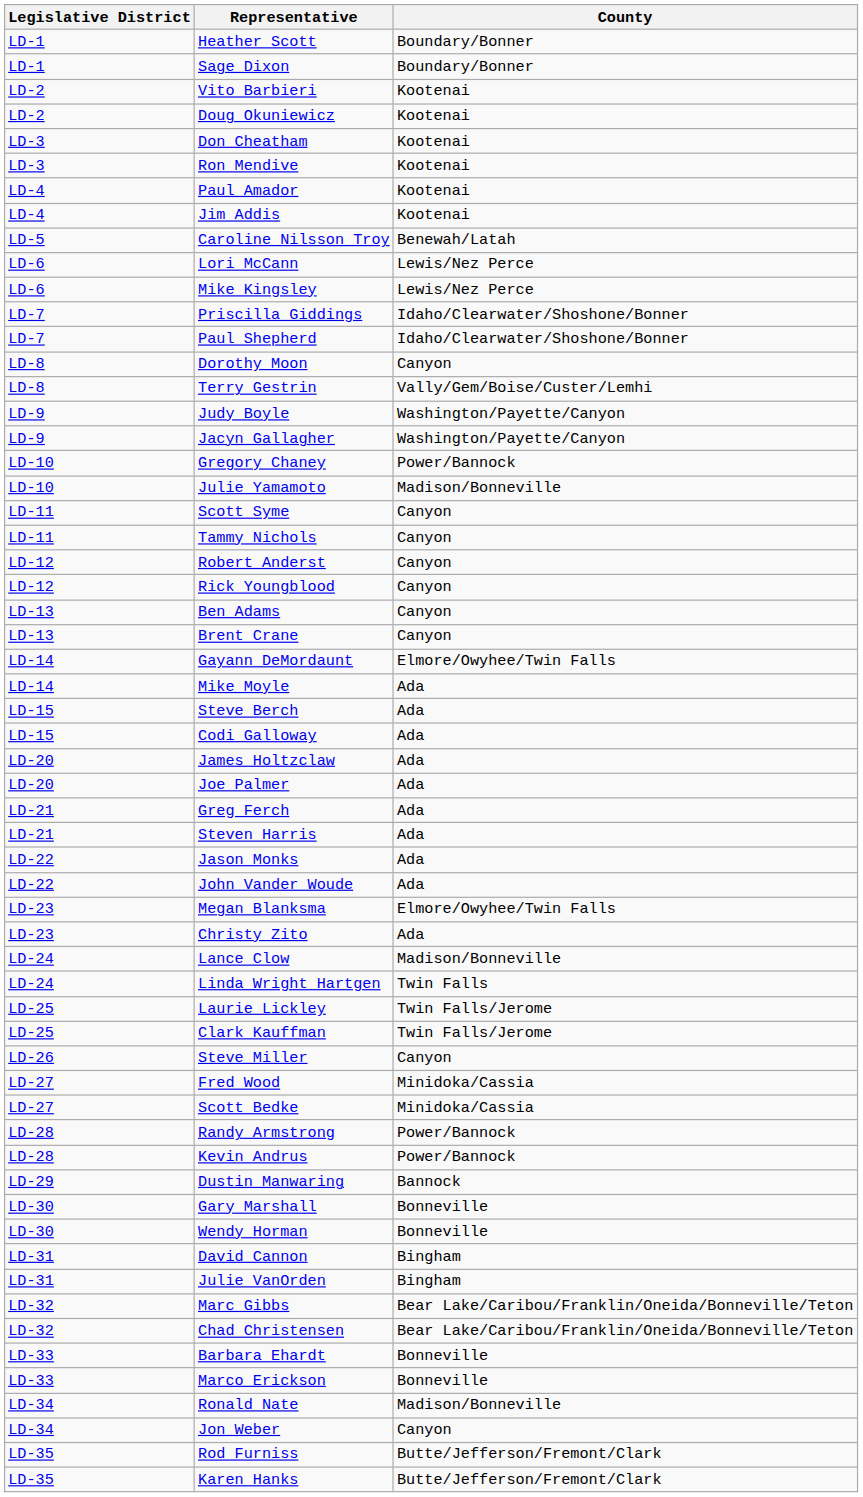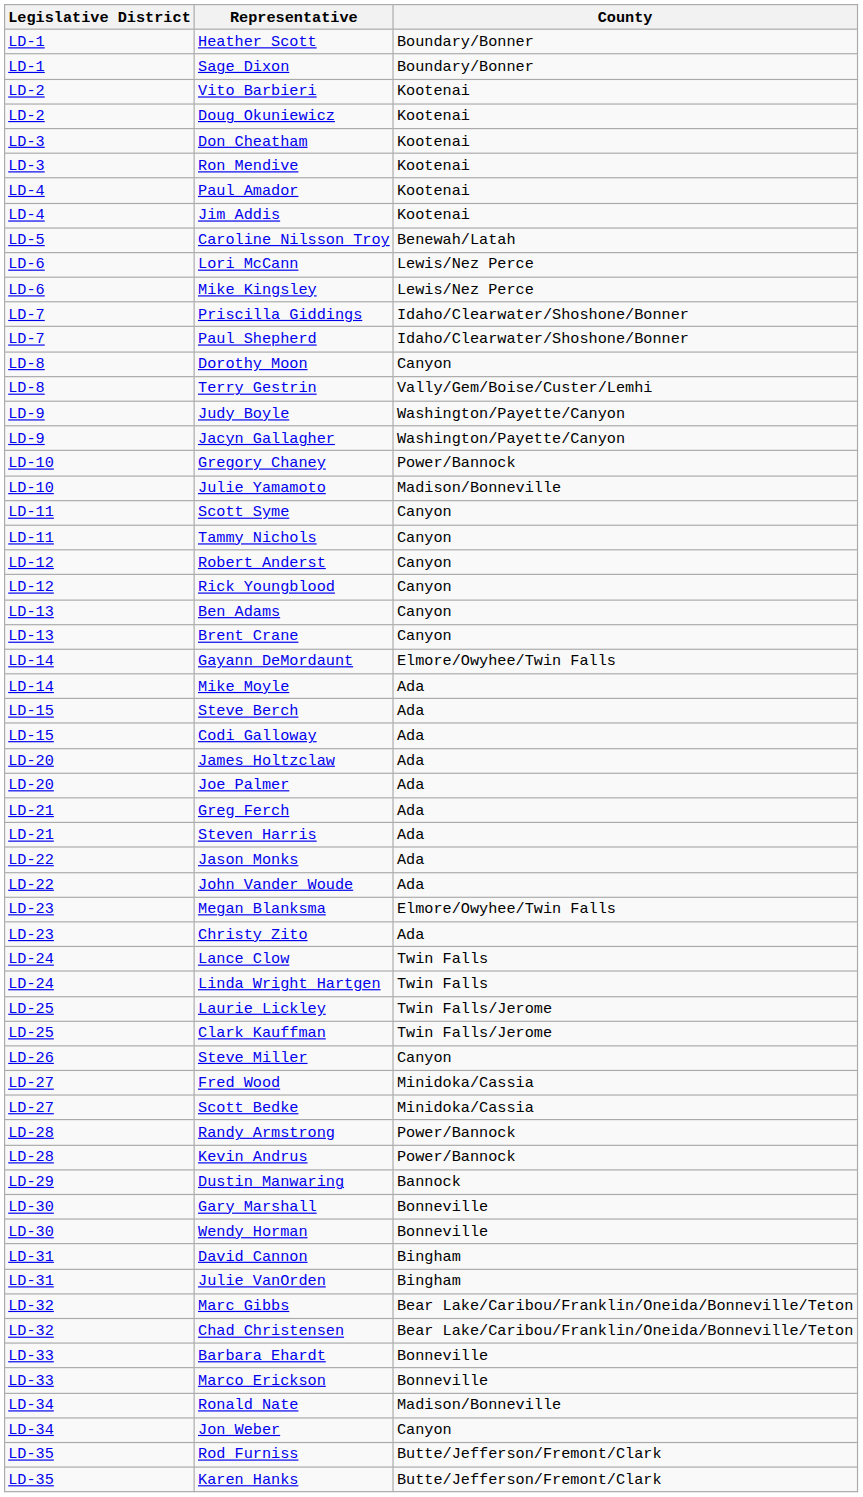Lance Clow | County: Madison/Bonneville -> Twin Falls
